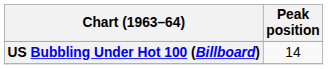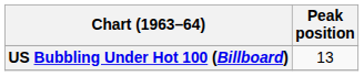US Bubbling Under Hot 100 (Billboard) | Peak position: 14 -> 13
